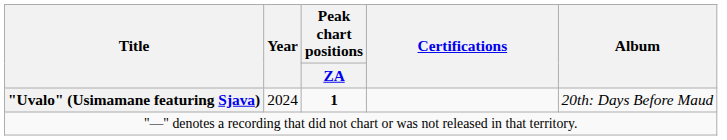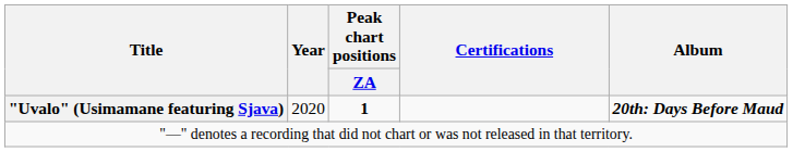"Uvalo" (Usimamane featuring Sjava) | Year: 2024 -> 2020
"Uvalo" (Usimamane featuring Sjava) | Album: normal -> bold
